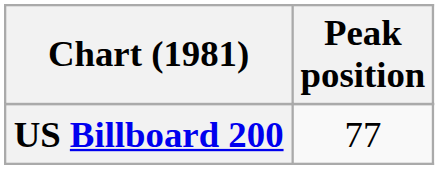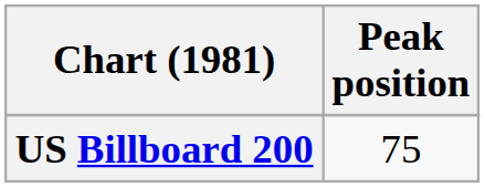US Billboard 200 | Peak position: 77 -> 75
